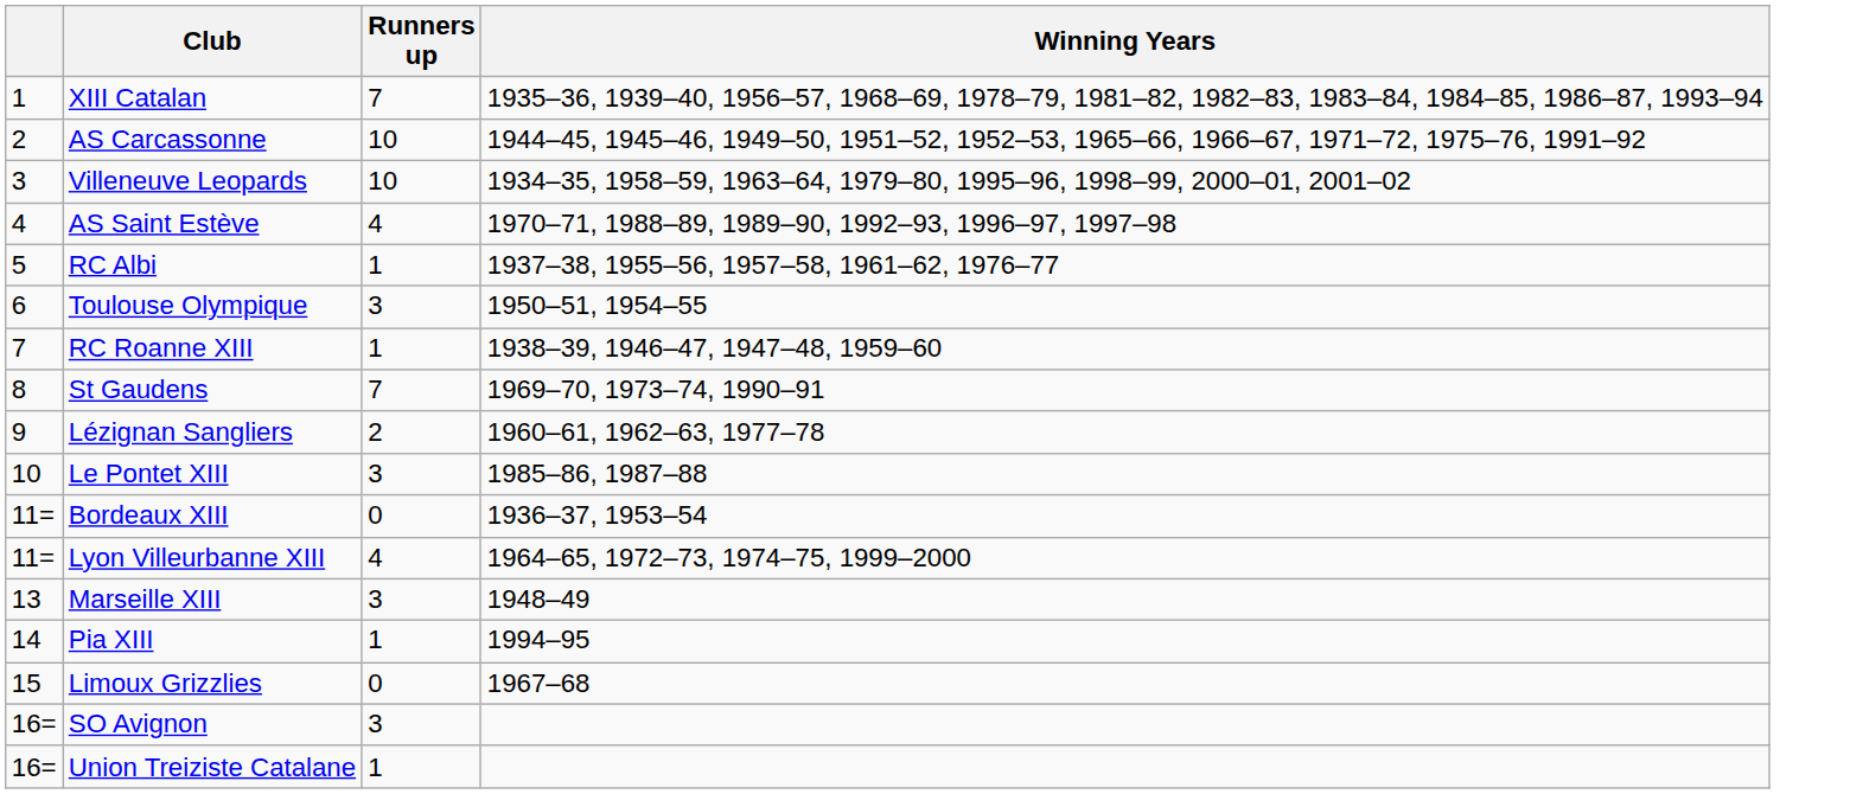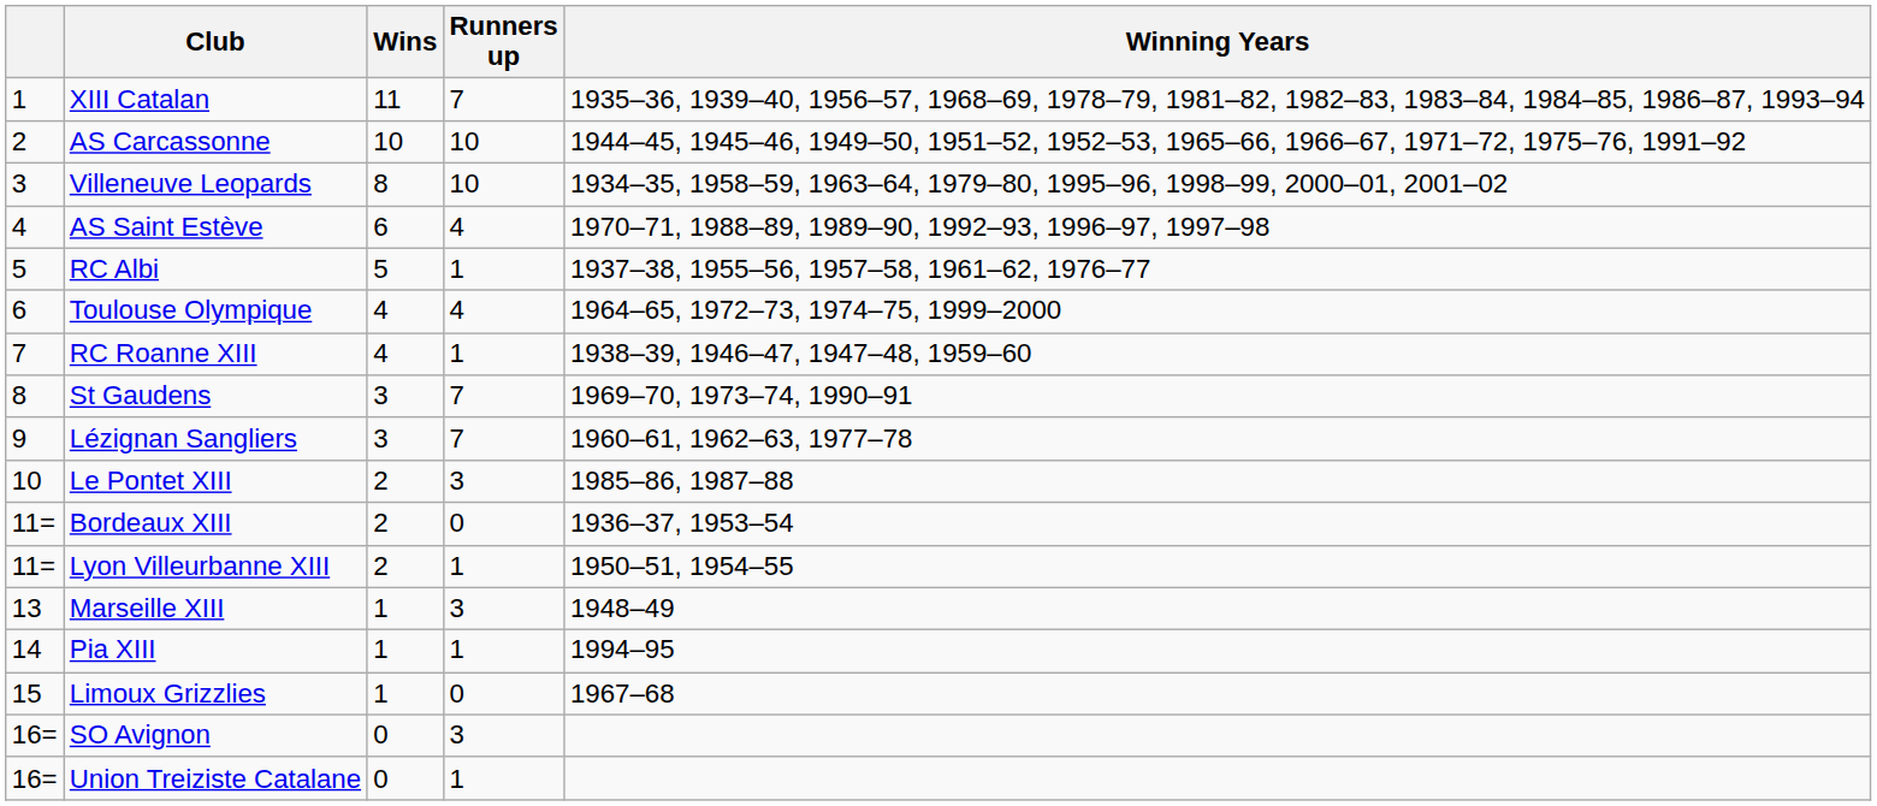+ column: Wins | 11 | 10 | 8 | 6 | 5 | 4 | 4 | 3 | 3 | 2 | 2 | 2 | 1 | 1 | 1 | 0 | 0
Toulouse Olympique | Runners up: 3 -> 4
Toulouse Olympique | Winning Years: 1950–51, 1954–55 -> 1964–65, 1972–73, 1974–75, 1999–2000
Lézignan Sangliers | Runners up: 2 -> 7
Lyon Villeurbanne XIII | Runners up: 4 -> 1
Lyon Villeurbanne XIII | Winning Years: 1964–65, 1972–73, 1974–75, 1999–2000 -> 1950–51, 1954–55
